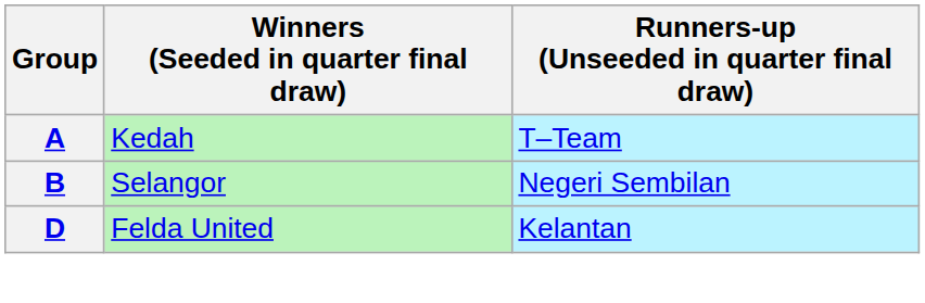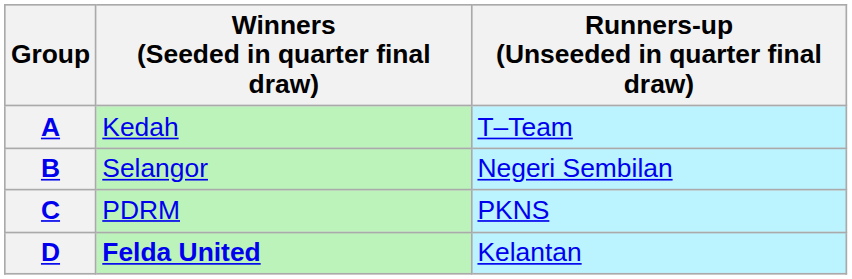+ row: C | PDRM | PKNS
D | Winners (Seeded in quarter final draw): normal -> bold
